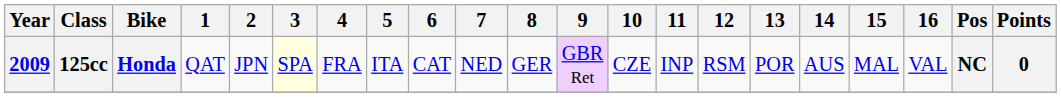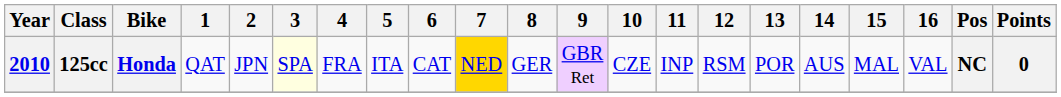125cc | Year: 2009 -> 2010
125cc | 7: no background -> gold background
